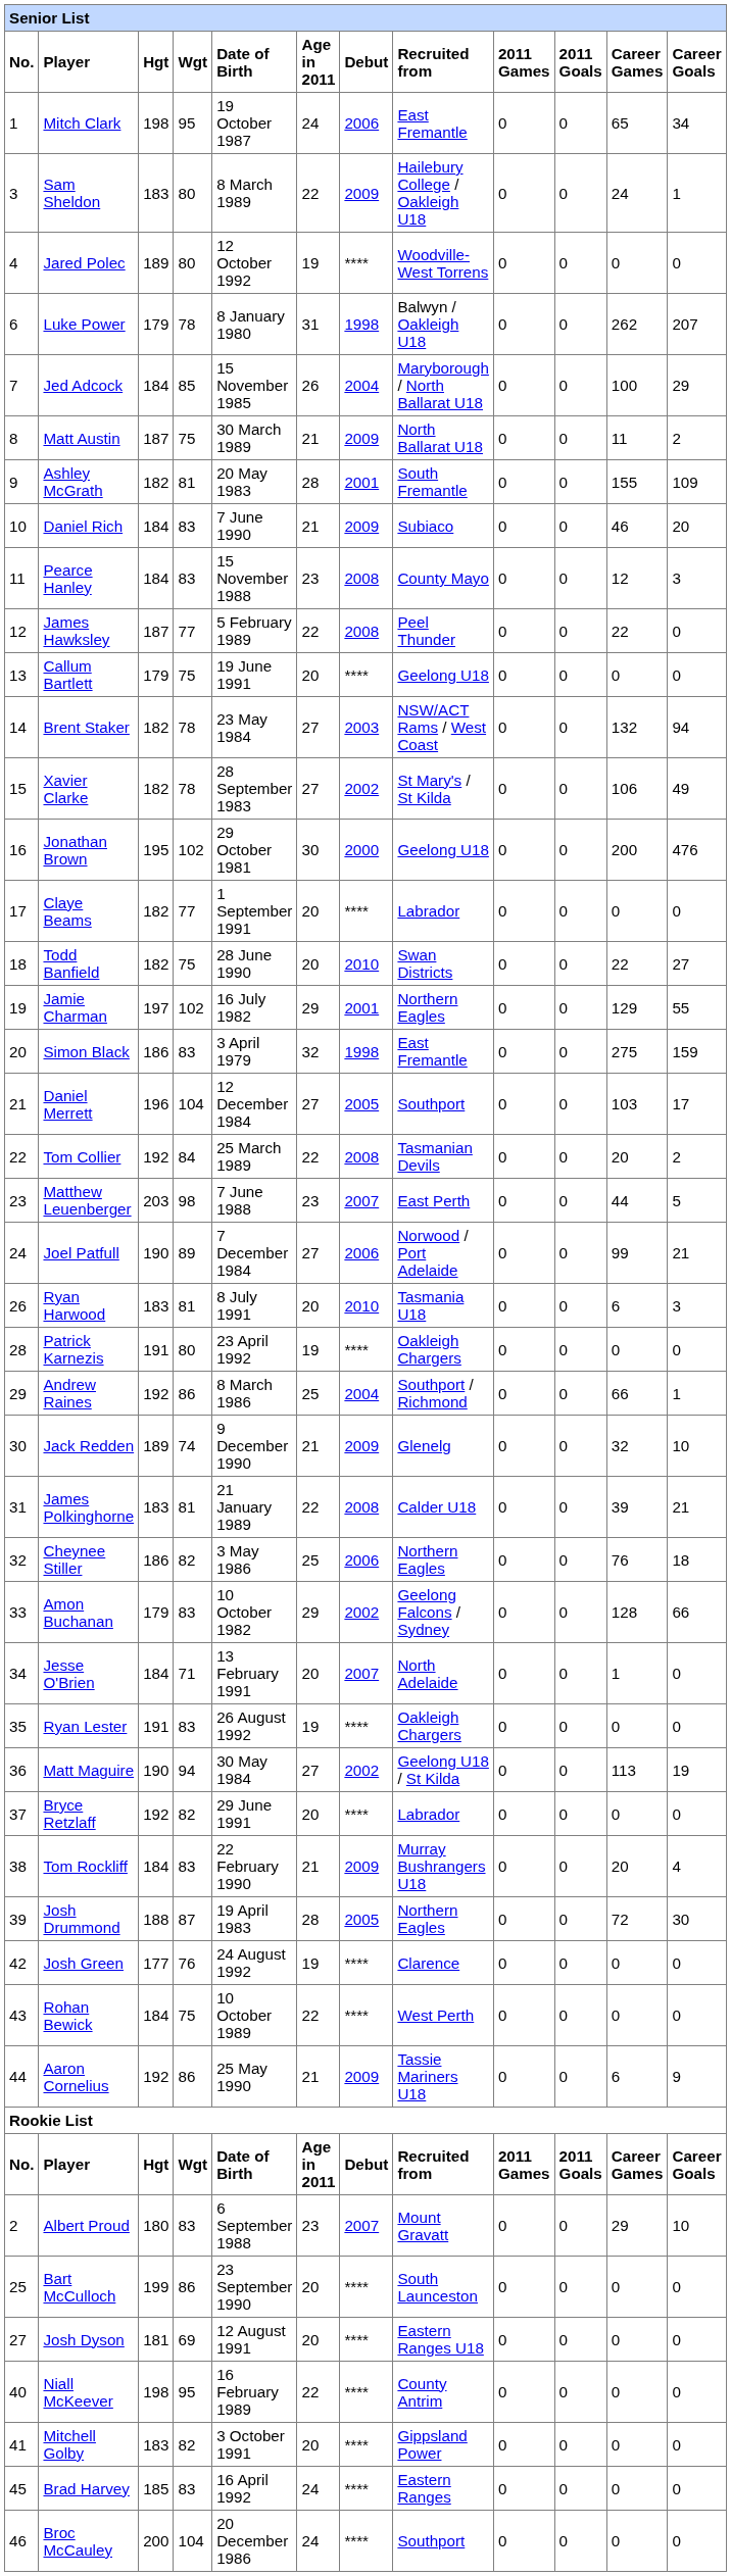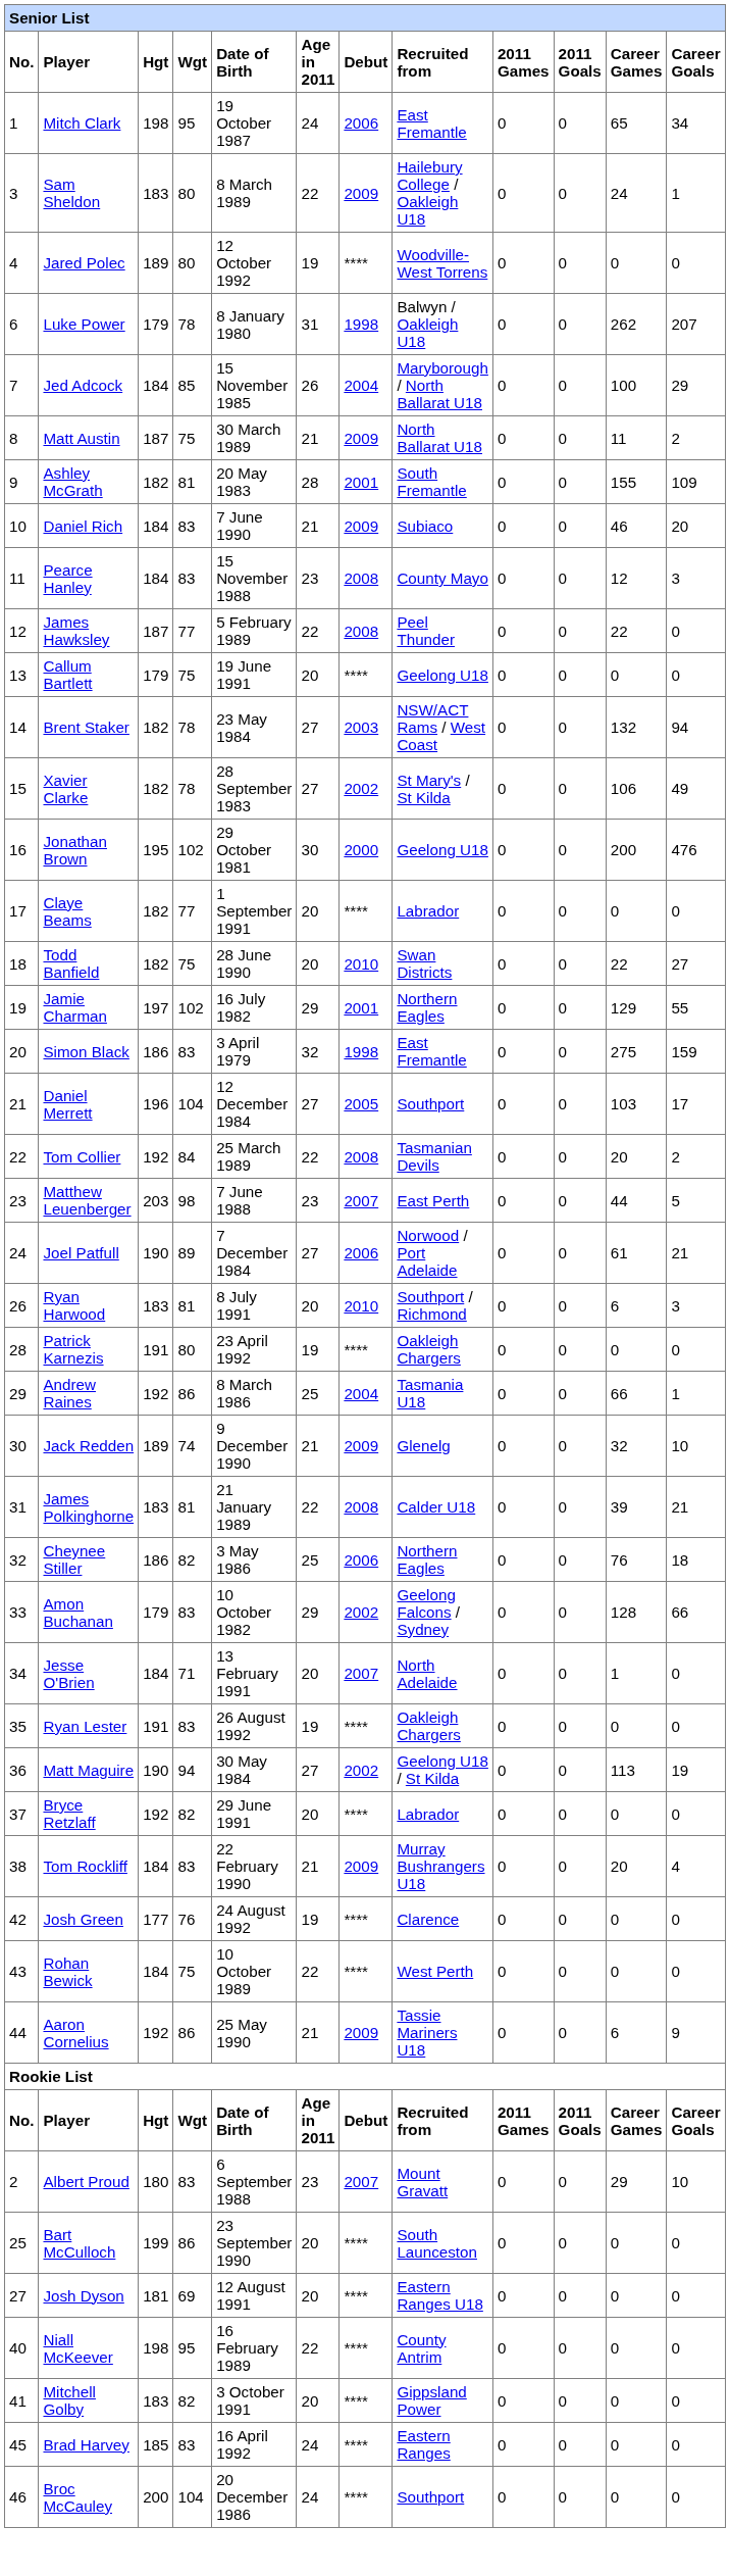Joel Patfull | Career Games: 99 -> 61
Ryan Harwood | Recruited from: Tasmania U18 -> Southport / Richmond
Andrew Raines | Recruited from: Southport / Richmond -> Tasmania U18
- row: 39 | Josh Drummond | 188 | 87 | 19 April 1983 | 28 | 2005 | Northern Eagles | 0 | 0 | 72 | 30
